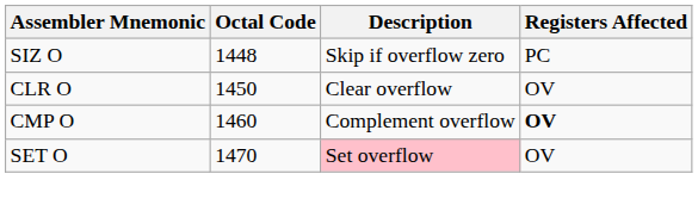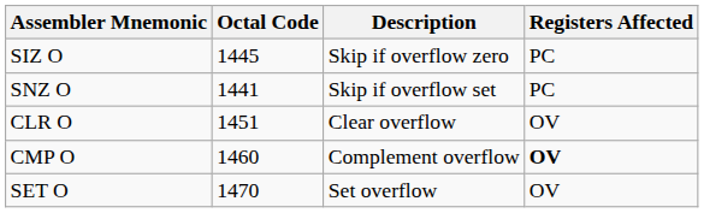SIZ O | Octal Code: 1448 -> 1445
+ row: SNZ O | 1441 | Skip if overflow set | PC
CLR O | Octal Code: 1450 -> 1451
SET O | Description: pink background -> no background
